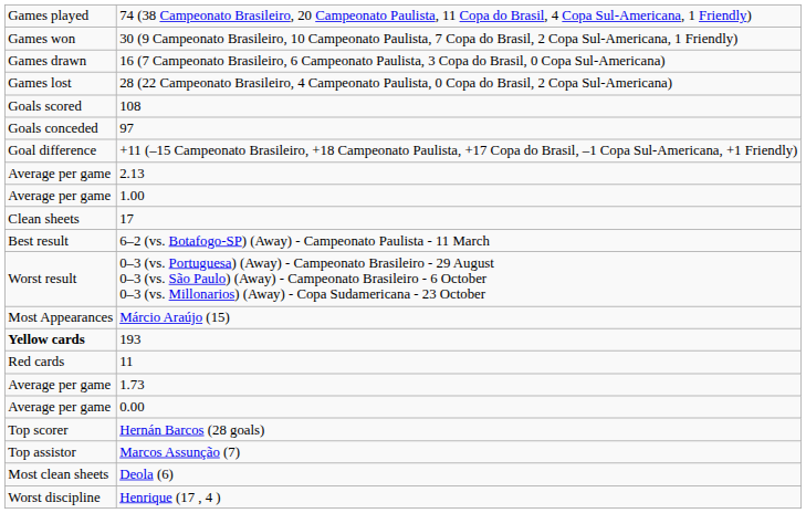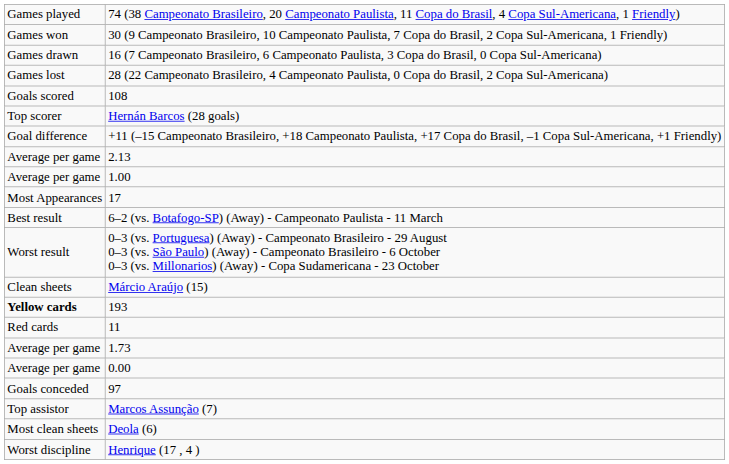rows swapped: 97 <-> Hernán Barcos (28 goals)
17 | column 1: Clean sheets -> Most Appearances
Márcio Araújo (15) | column 1: Most Appearances -> Clean sheets
